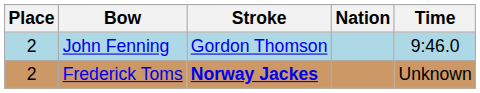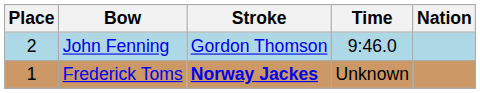columns swapped: Nation <-> Time
Frederick Toms | Place: 2 -> 1
